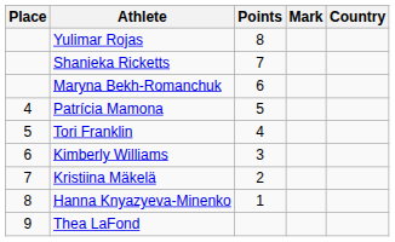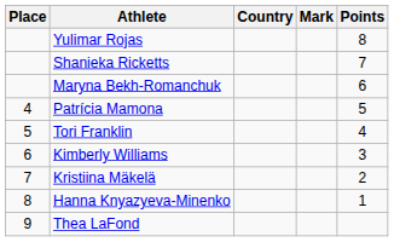columns swapped: Country <-> Points
